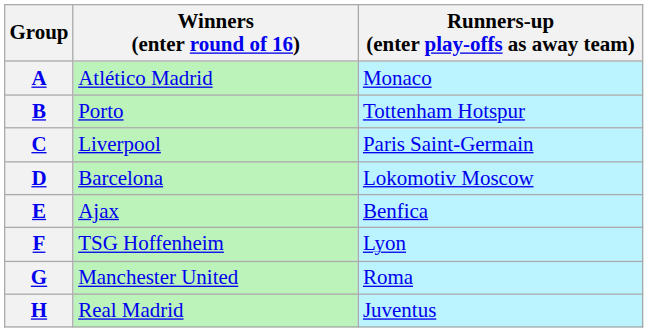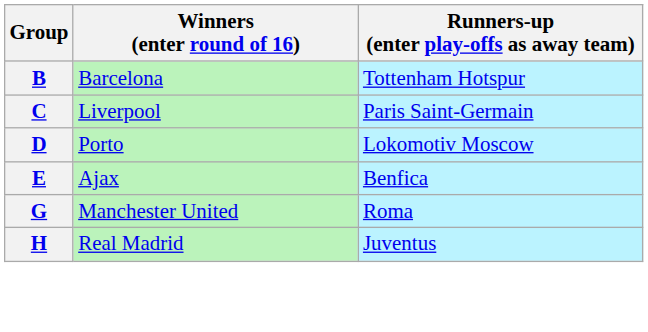- row: A | Atlético Madrid | Monaco
B | Winners (enter round of 16): Porto -> Barcelona
D | Winners (enter round of 16): Barcelona -> Porto
- row: F | TSG Hoffenheim | Lyon
